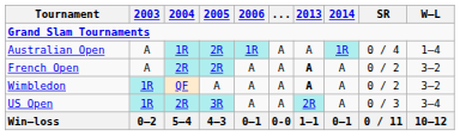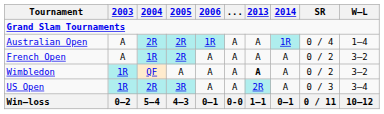Australian Open | 2004: 1R -> 2R
French Open | 2004: 2R -> 1R
French Open | 2013: bold -> normal
